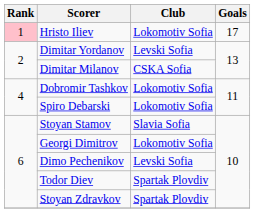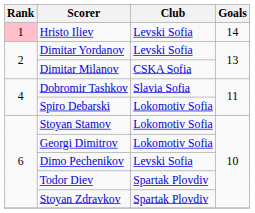Hristo Iliev | Club: Lokomotiv Sofia -> Levski Sofia
Hristo Iliev | Goals: 17 -> 14
Dobromir Tashkov | Club: Lokomotiv Sofia -> Slavia Sofia
Stoyan Stamov | Club: Slavia Sofia -> Lokomotiv Sofia
